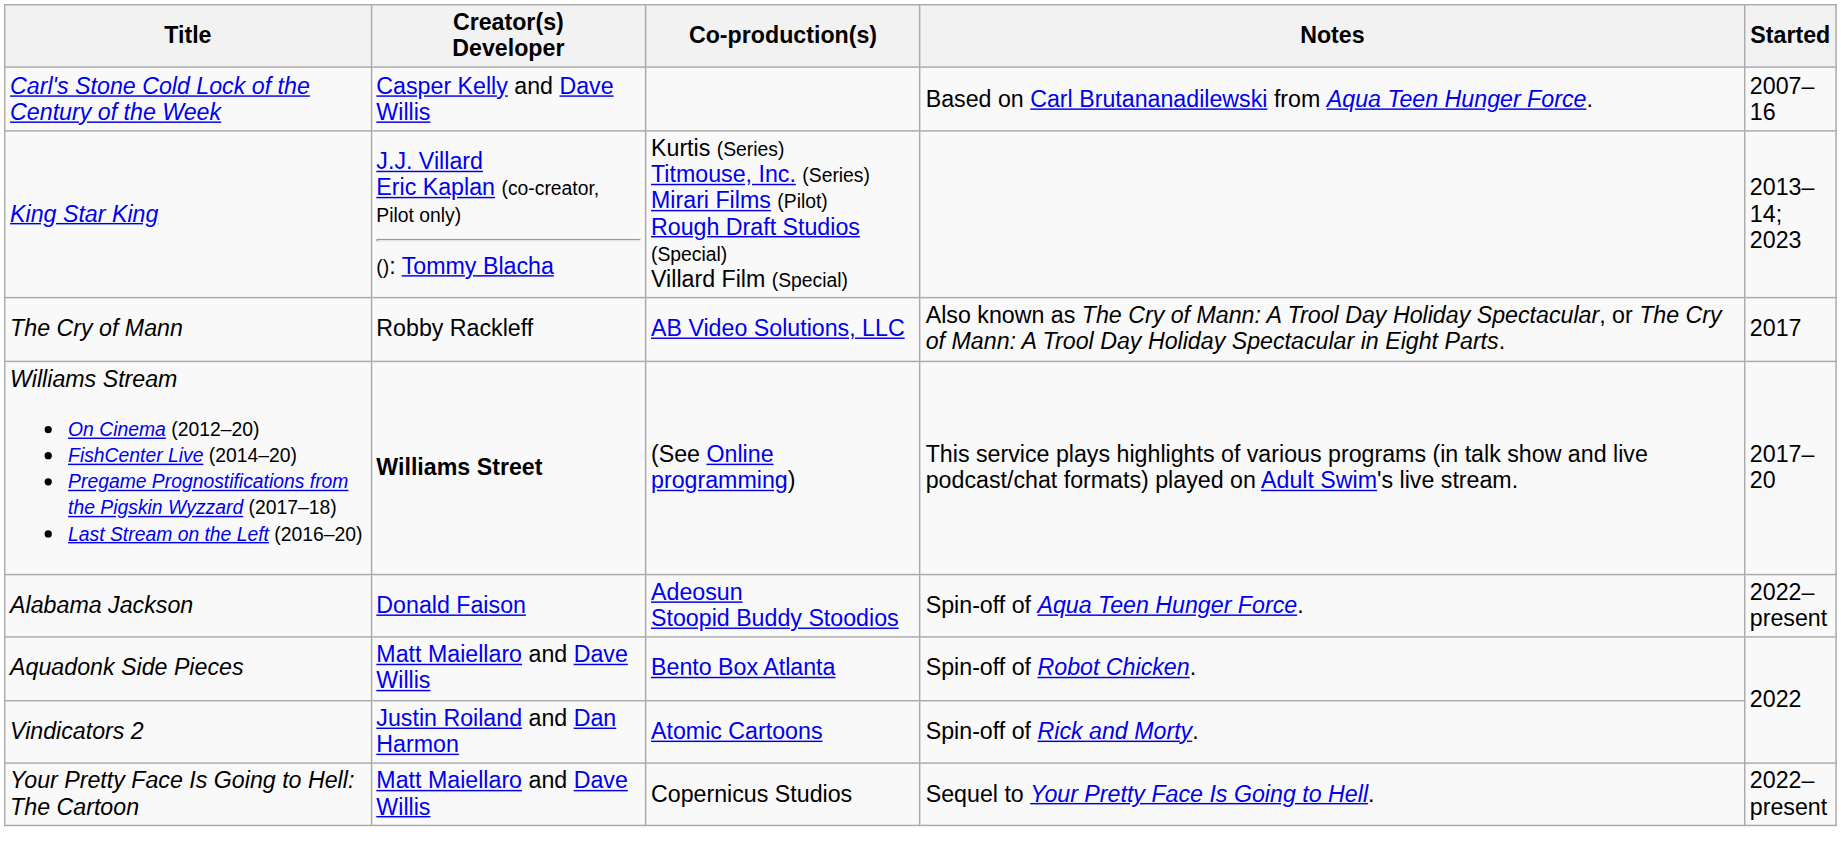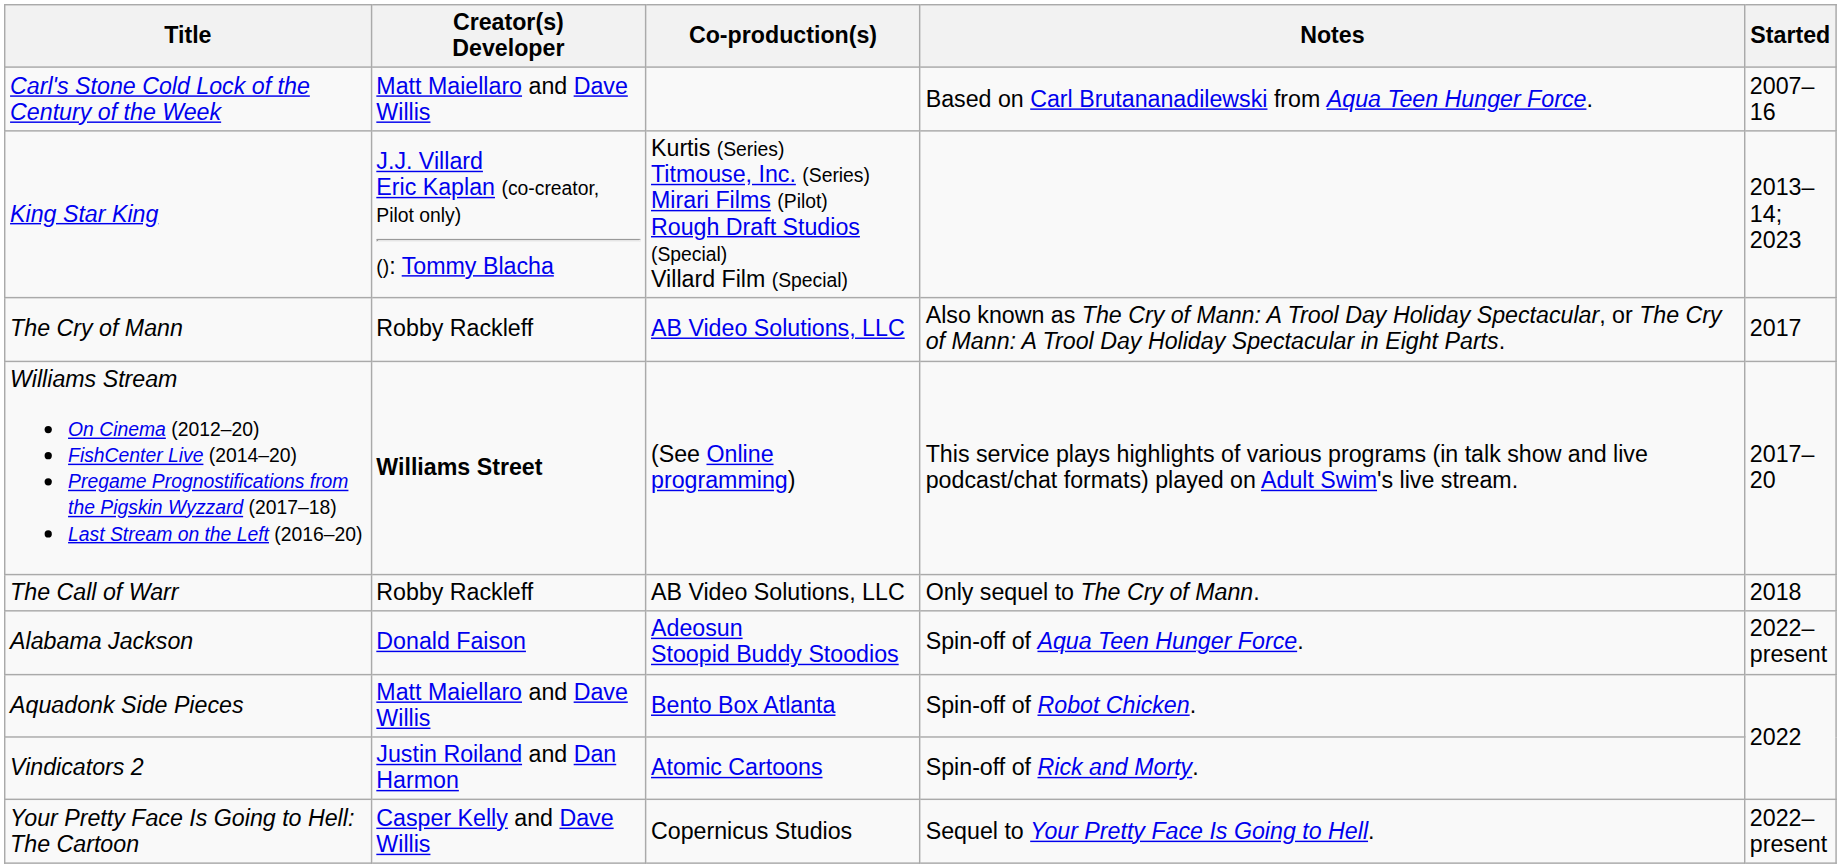Carl's Stone Cold Lock of the Century of the Week | Creator(s) Developer: Casper Kelly and Dave Willis -> Matt Maiellaro and Dave Willis
+ row: The Call of Warr | Robby Rackleff | AB Video Solutions, LLC | Only sequel to The Cry of Mann. | 2018
Your Pretty Face Is Going to Hell: The Cartoon | Creator(s) Developer: Matt Maiellaro and Dave Willis -> Casper Kelly and Dave Willis
